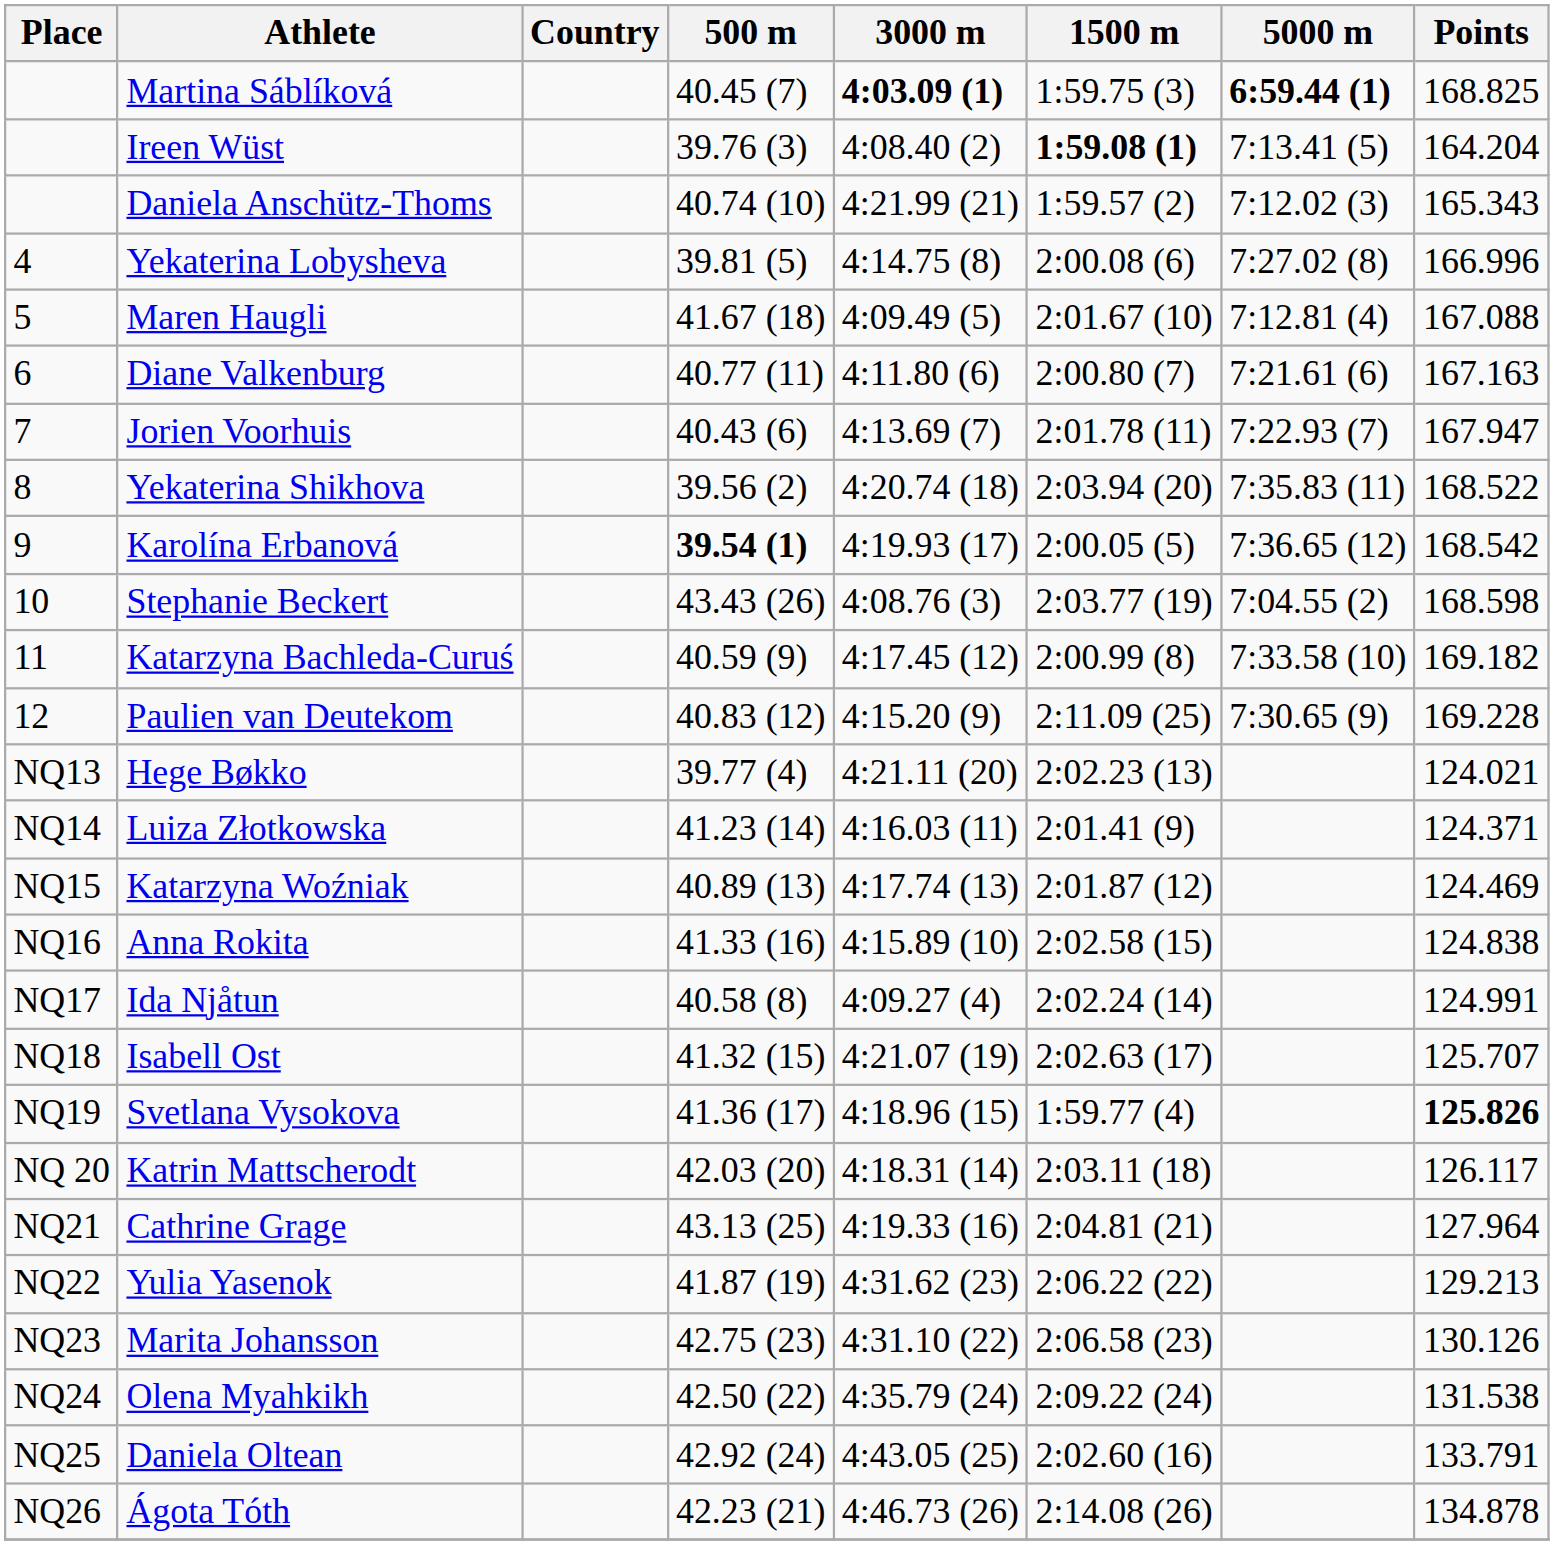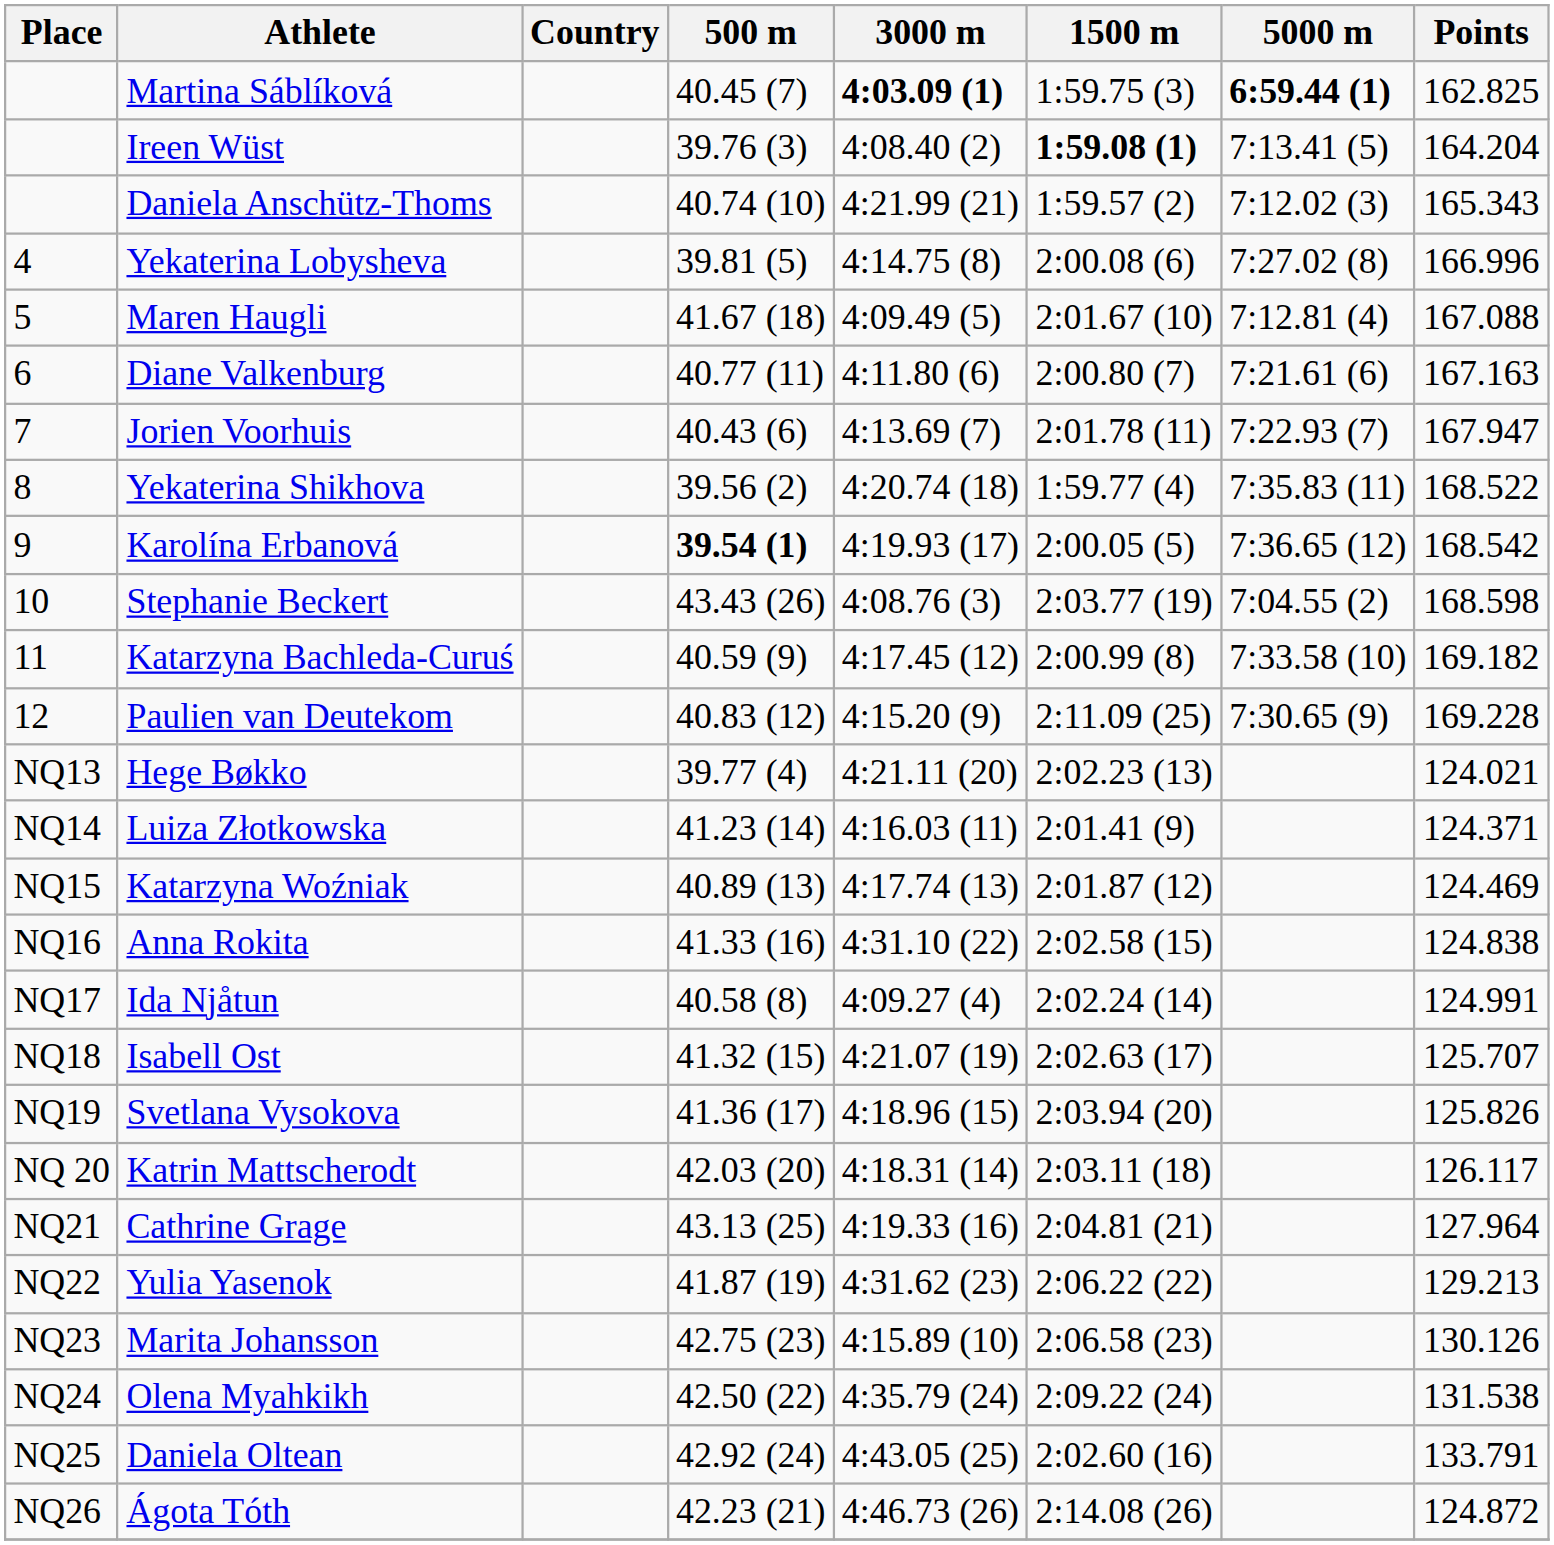Martina Sáblíková | Points: 168.825 -> 162.825
Yekaterina Shikhova | 1500 m: 2:03.94 (20) -> 1:59.77 (4)
Anna Rokita | 3000 m: 4:15.89 (10) -> 4:31.10 (22)
Svetlana Vysokova | 1500 m: 1:59.77 (4) -> 2:03.94 (20)
Svetlana Vysokova | Points: bold -> normal
Marita Johansson | 3000 m: 4:31.10 (22) -> 4:15.89 (10)
Ágota Tóth | Points: 134.878 -> 124.872
